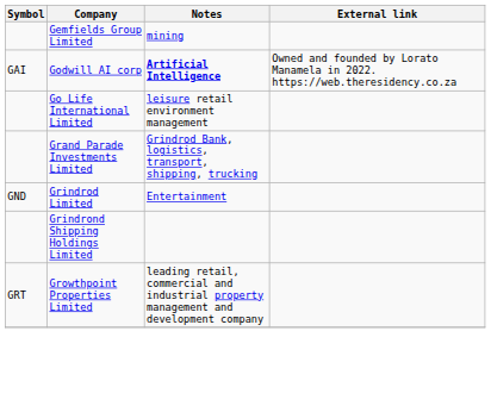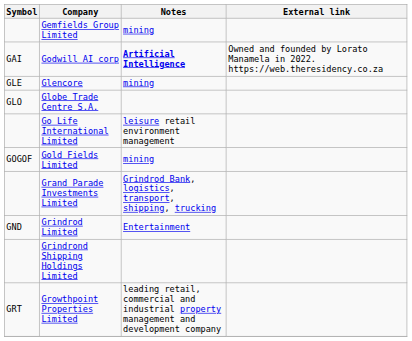+ row: GLE | Glencore | mining
+ row: GLO | Globe Trade Centre S.A.
+ row: GOGOF | Gold Fields Limited | mining
